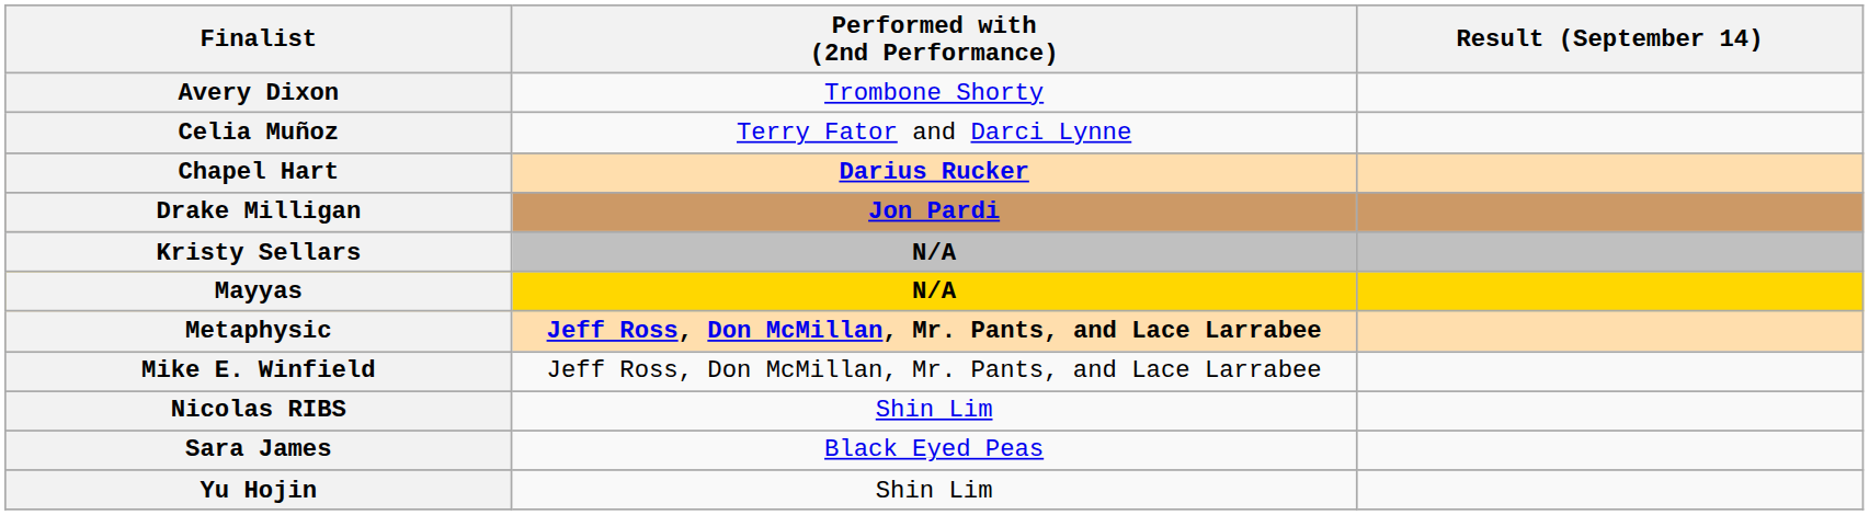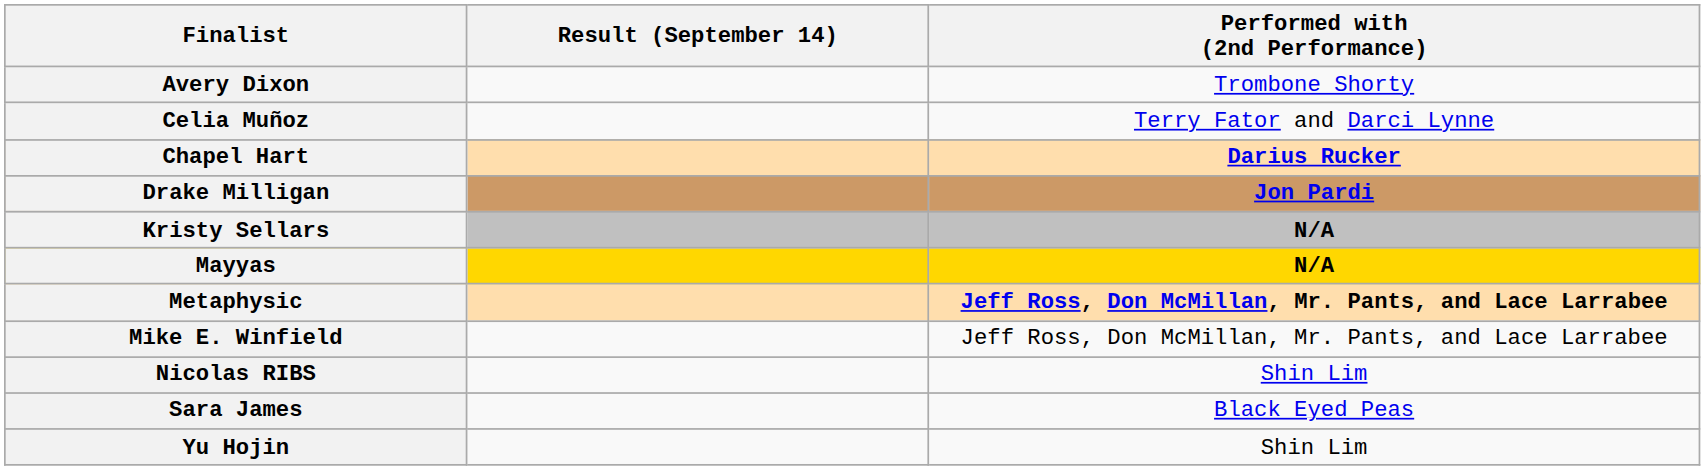columns swapped: Performed with (2nd Performance) <-> Result (September 14)
